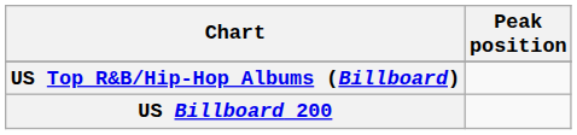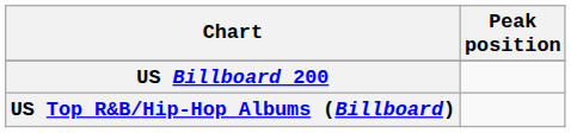rows swapped: US Billboard 200 <-> US Top R&B/Hip-Hop Albums (Billboard)
